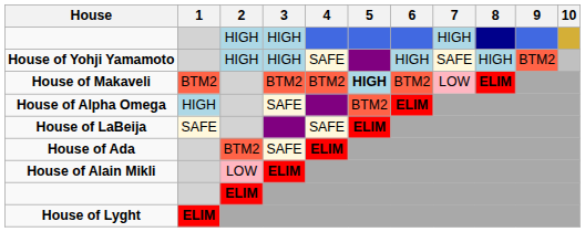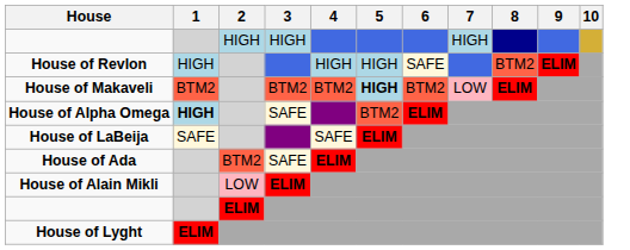- row: House of Yohji Yamamoto | HIGH | HIGH | SAFE | HIGH | SAFE | HIGH | BTM2
+ row: House of Revlon | HIGH | HIGH | HIGH | SAFE | BTM2 | ELIM
House of Alpha Omega | 1: normal -> bold
